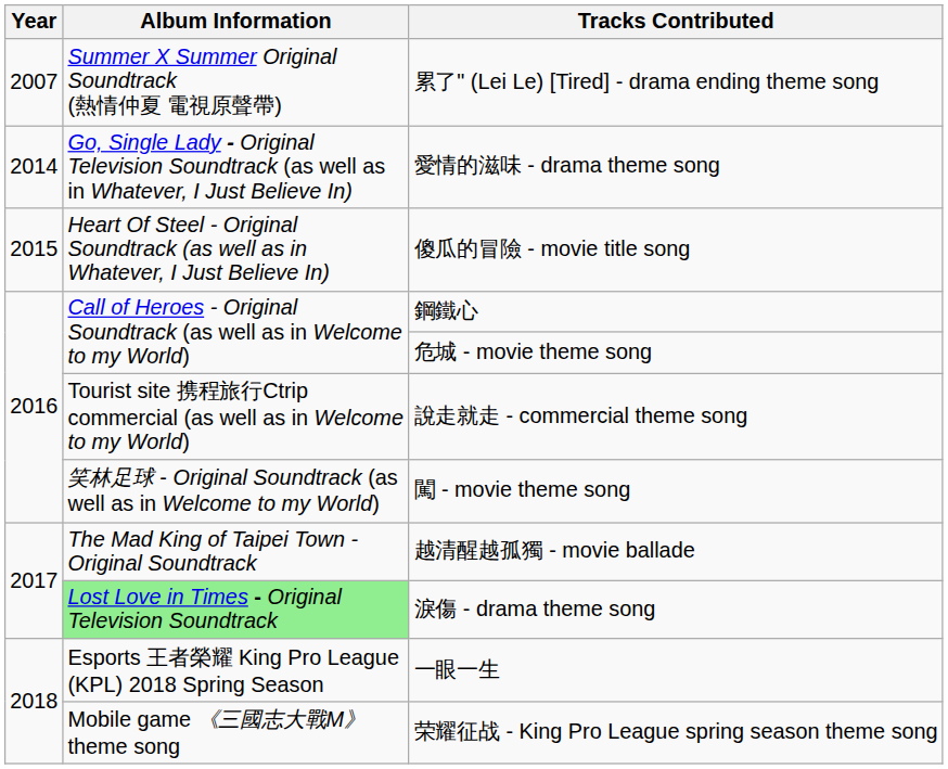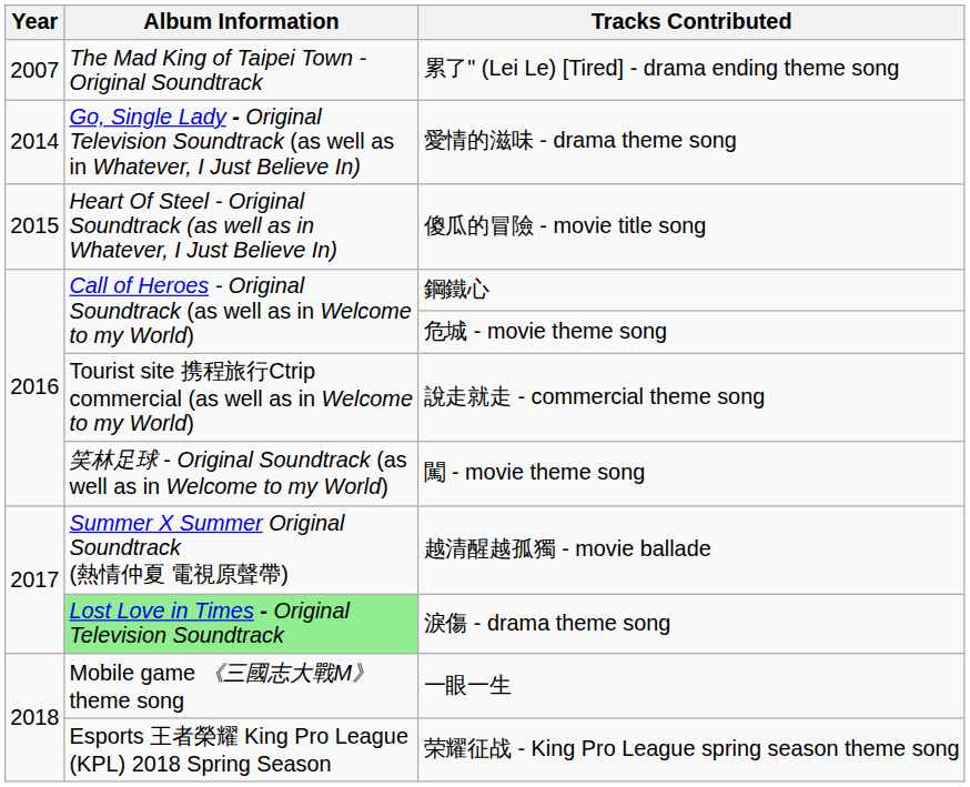累了" (Lei Le) [Tired] - drama ending theme song | Album Information: Summer X Summer Original Soundtrack (熱情仲夏 電視原聲帶) -> The Mad King of Taipei Town - Original Soundtrack
越清醒越孤獨 - movie ballade | Album Information: The Mad King of Taipei Town - Original Soundtrack -> Summer X Summer Original Soundtrack (熱情仲夏 電視原聲帶)
一眼一生 | Album Information: Esports 王者榮耀 King Pro League (KPL) 2018 Spring Season -> Mobile game 《三國志大戰M》 theme song
荣耀征战 - King Pro League spring season theme song | Album Information: Mobile game 《三國志大戰M》 theme song -> Esports 王者榮耀 King Pro League (KPL) 2018 Spring Season
